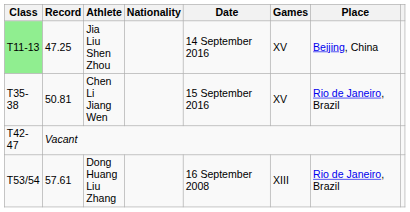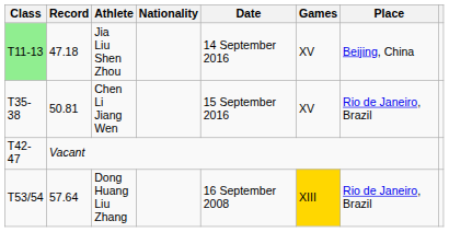Jia Liu Shen Zhou | Record: 47.25 -> 47.18
Dong Huang Liu Zhang | Record: 57.61 -> 57.64
Dong Huang Liu Zhang | Games: no background -> gold background
